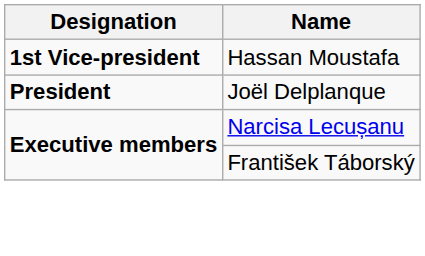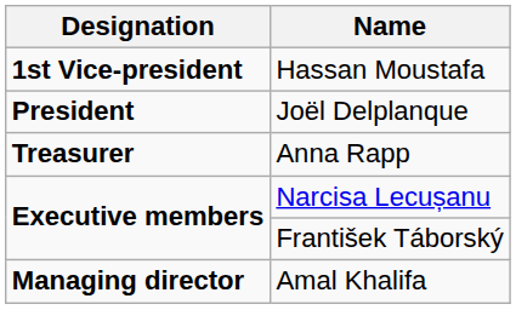+ row: Treasurer | Anna Rapp
+ row: Managing director | Amal Khalifa
